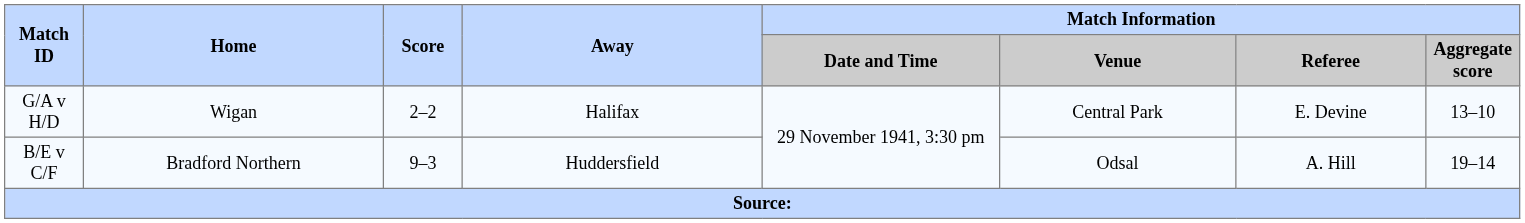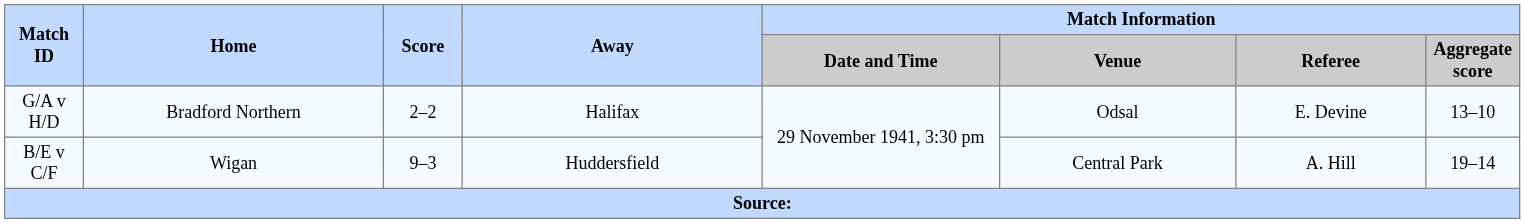G/A v H/D | Home: Wigan -> Bradford Northern
G/A v H/D | Match Information / Venue: Central Park -> Odsal
B/E v C/F | Home: Bradford Northern -> Wigan
B/E v C/F | Match Information / Venue: Odsal -> Central Park
